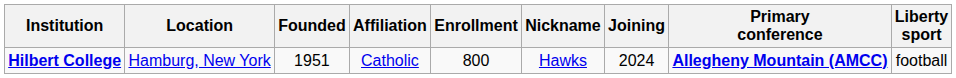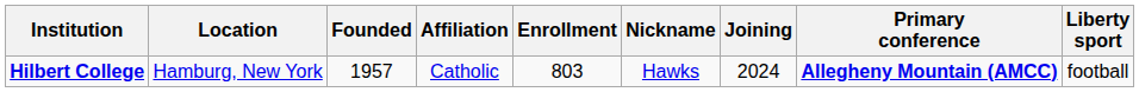Hilbert College | Founded: 1951 -> 1957
Hilbert College | Enrollment: 800 -> 803
